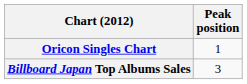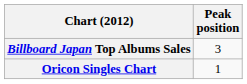rows swapped: Billboard Japan Top Albums Sales <-> Oricon Singles Chart
